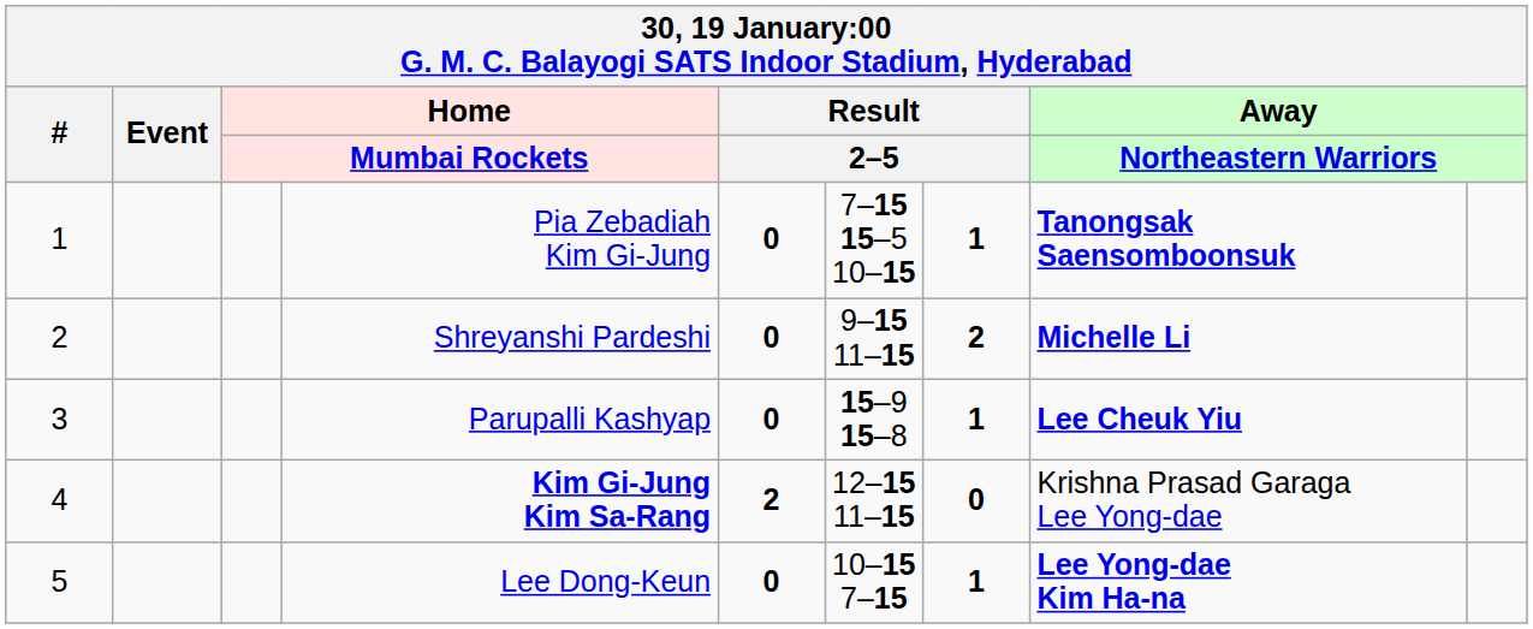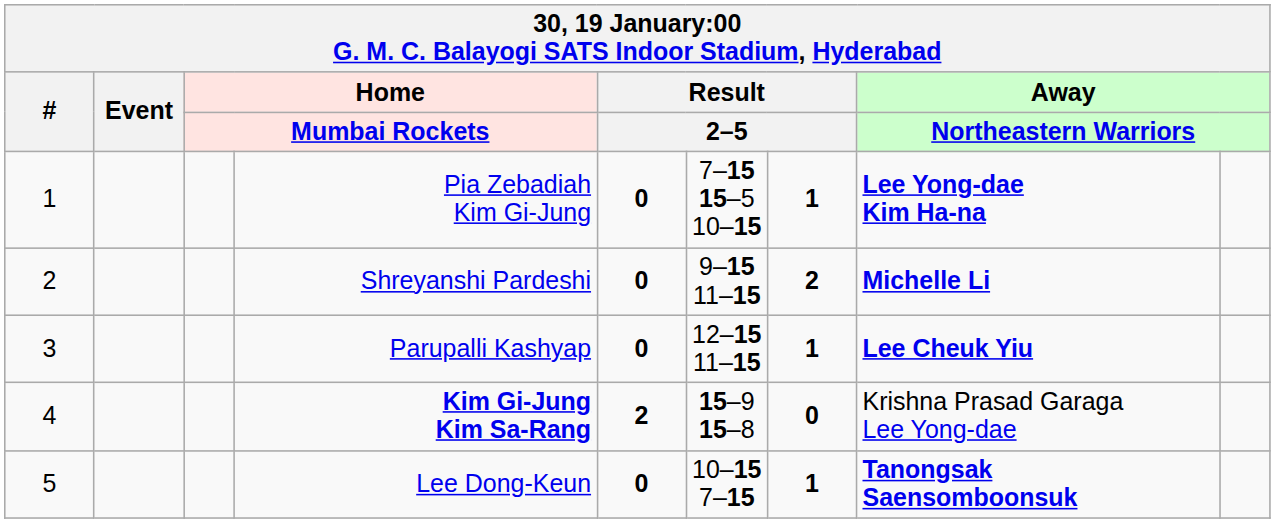Pia Zebadiah Kim Gi-Jung | column 8: Tanongsak Saensomboonsuk -> Lee Yong-dae Kim Ha-na
Parupalli Kashyap | column 6: 15–9 15–8 -> 12–15 11–15
Kim Gi-Jung Kim Sa-Rang | column 6: 12–15 11–15 -> 15–9 15–8
Lee Dong-Keun | column 8: Lee Yong-dae Kim Ha-na -> Tanongsak Saensomboonsuk
